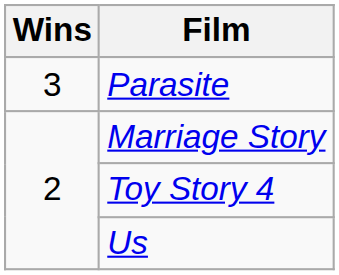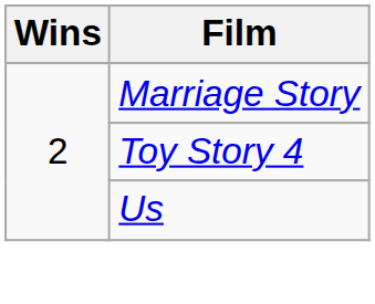- row: 3 | Parasite
